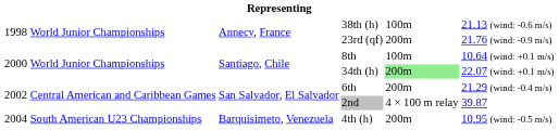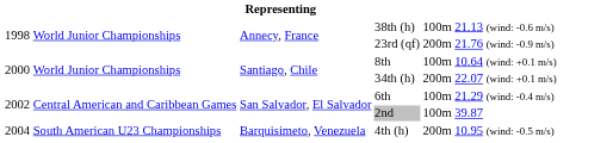34th (h) | column 5: lightgreen background -> no background
6th | column 5: 200m -> 100m
2nd | column 5: 4 × 100 m relay -> 100m
